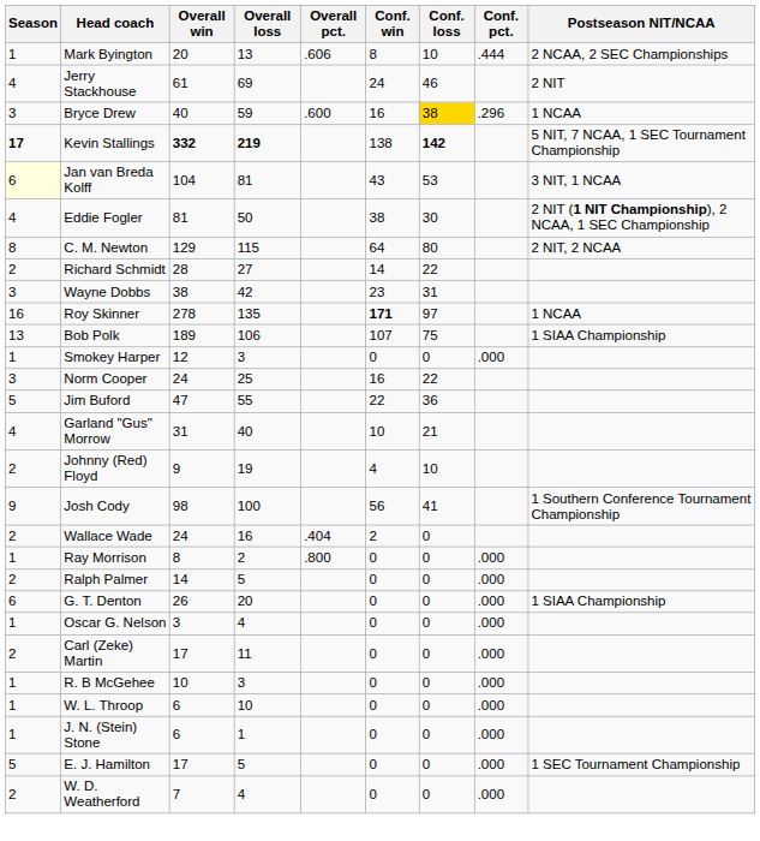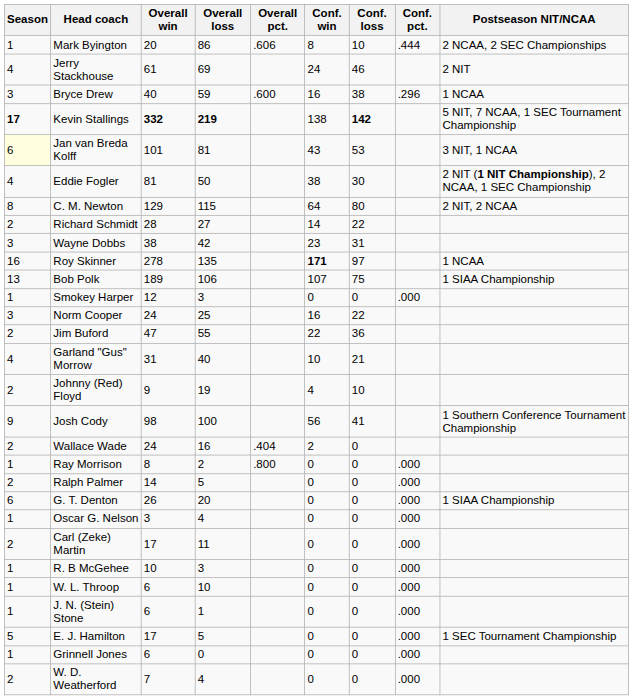Mark Byington | Overall loss: 13 -> 86
Bryce Drew | Conf. loss: gold background -> no background
Jan van Breda Kolff | Overall win: 104 -> 101
Jim Buford | Season: 5 -> 2
+ row: 1 | Grinnell Jones | 6 | 0 | 0 | 0 | .000
